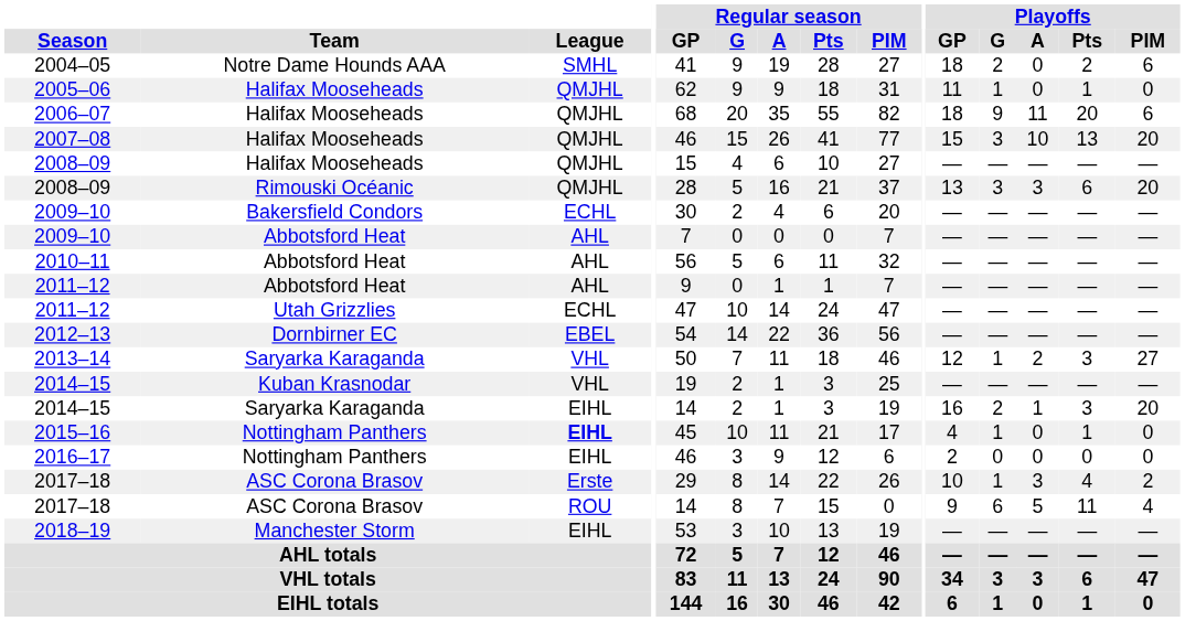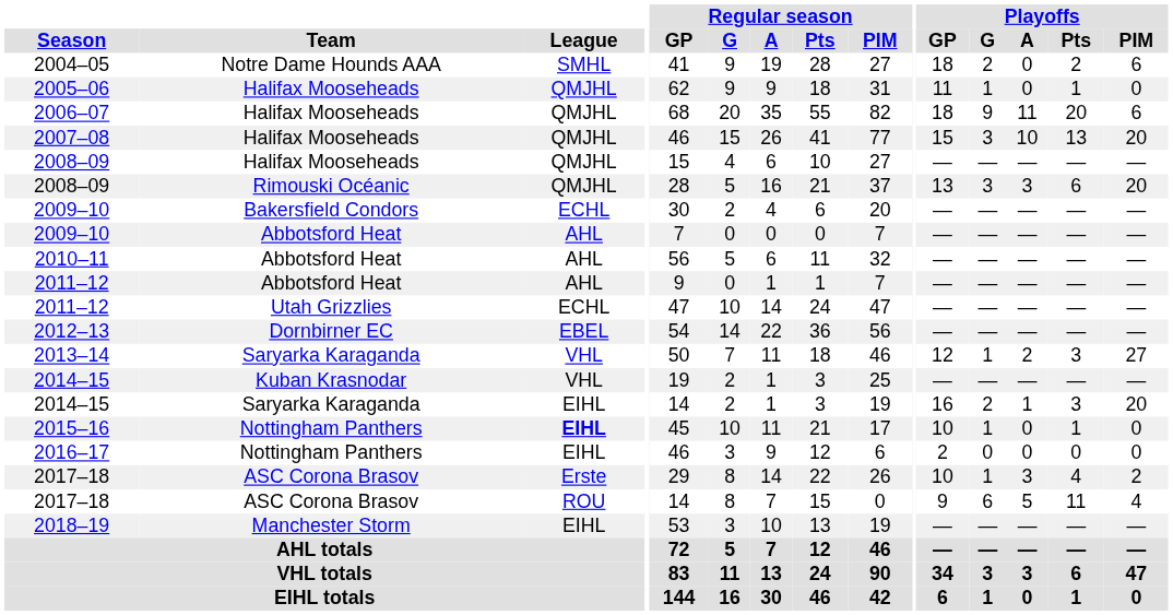2015–16 | Playoffs / GP: 4 -> 10
